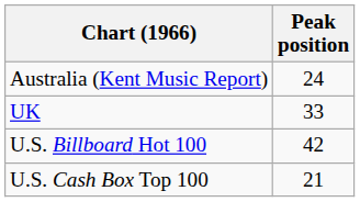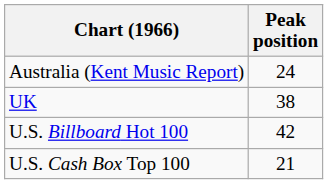UK | Peak position: 33 -> 38
